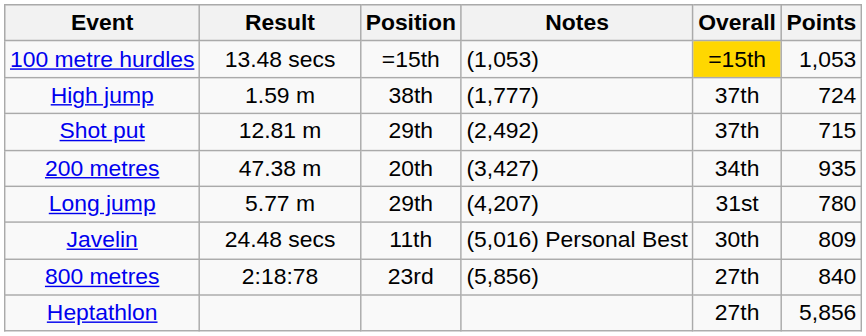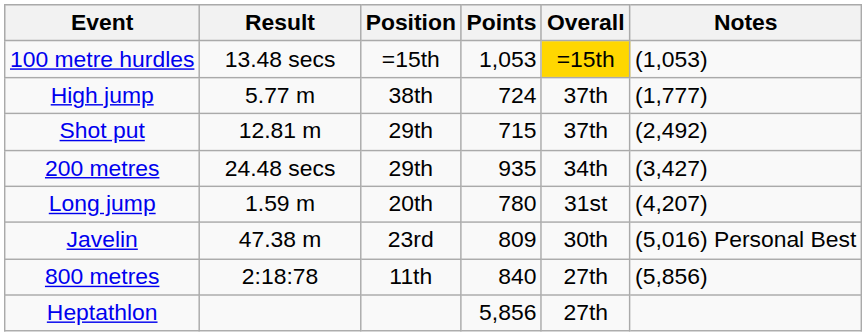columns swapped: Points <-> Notes
High jump | Result: 1.59 m -> 5.77 m
200 metres | Result: 47.38 m -> 24.48 secs
200 metres | Position: 20th -> 29th
Long jump | Result: 5.77 m -> 1.59 m
Long jump | Position: 29th -> 20th
Javelin | Result: 24.48 secs -> 47.38 m
Javelin | Position: 11th -> 23rd
800 metres | Position: 23rd -> 11th
